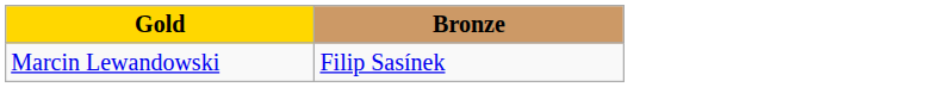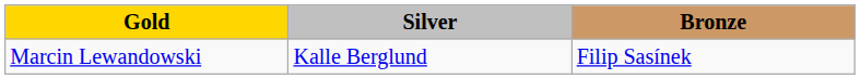+ column: Silver | Kalle Berglund
